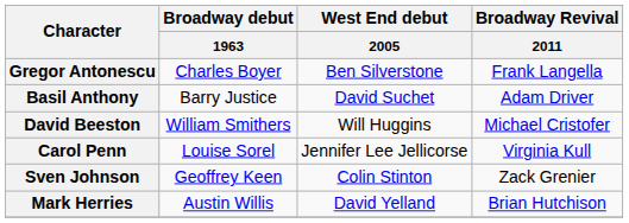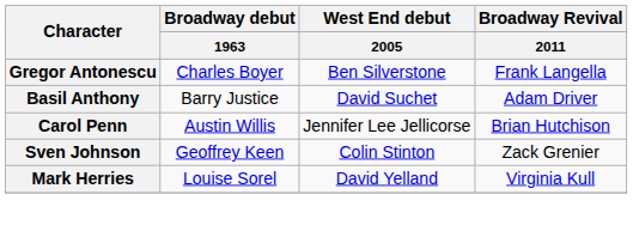- row: David Beeston | William Smithers | Will Huggins | Michael Cristofer
Carol Penn | Broadway debut / 1963: Louise Sorel -> Austin Willis
Carol Penn | Broadway Revival / 2011: Virginia Kull -> Brian Hutchison
Mark Herries | Broadway debut / 1963: Austin Willis -> Louise Sorel
Mark Herries | Broadway Revival / 2011: Brian Hutchison -> Virginia Kull
